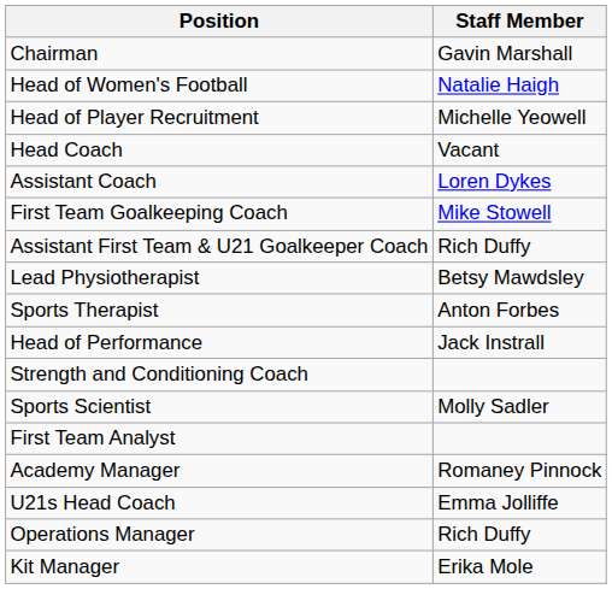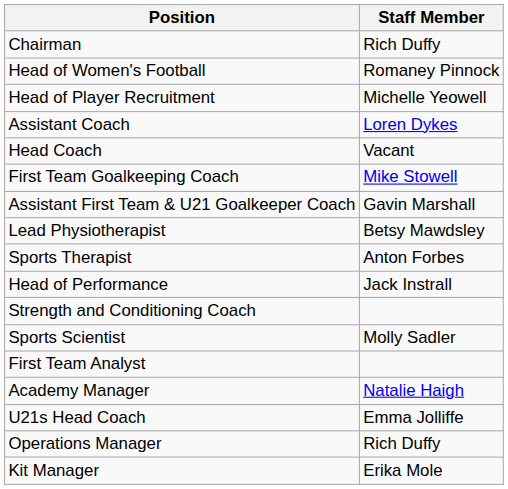Chairman | Staff Member: Gavin Marshall -> Rich Duffy
Head of Women's Football | Staff Member: Natalie Haigh -> Romaney Pinnock
rows swapped: Head Coach <-> Assistant Coach
Assistant First Team & U21 Goalkeeper Coach | Staff Member: Rich Duffy -> Gavin Marshall
Academy Manager | Staff Member: Romaney Pinnock -> Natalie Haigh
